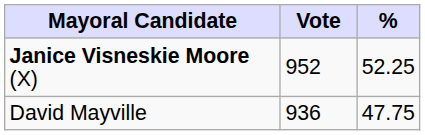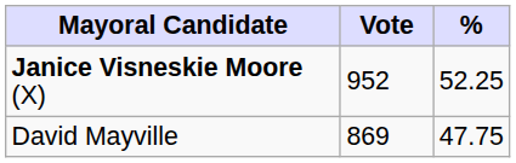David Mayville | Vote: 936 -> 869
